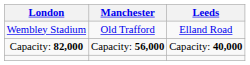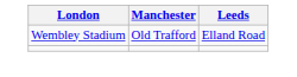- row: Capacity: 82,000 | Capacity: 56,000 | Capacity: 40,000
